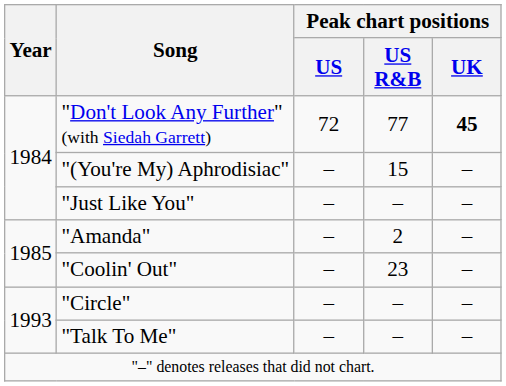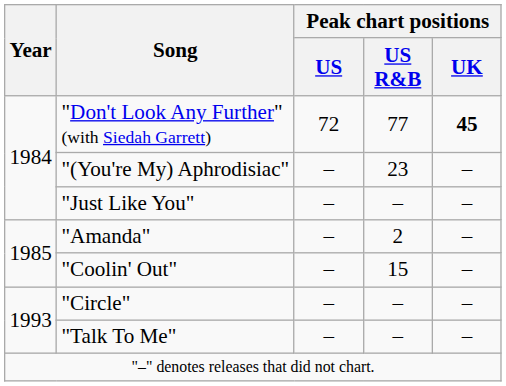"(You're My) Aphrodisiac" | Peak chart positions / US R&B: 15 -> 23
"Coolin' Out" | Peak chart positions / US R&B: 23 -> 15
